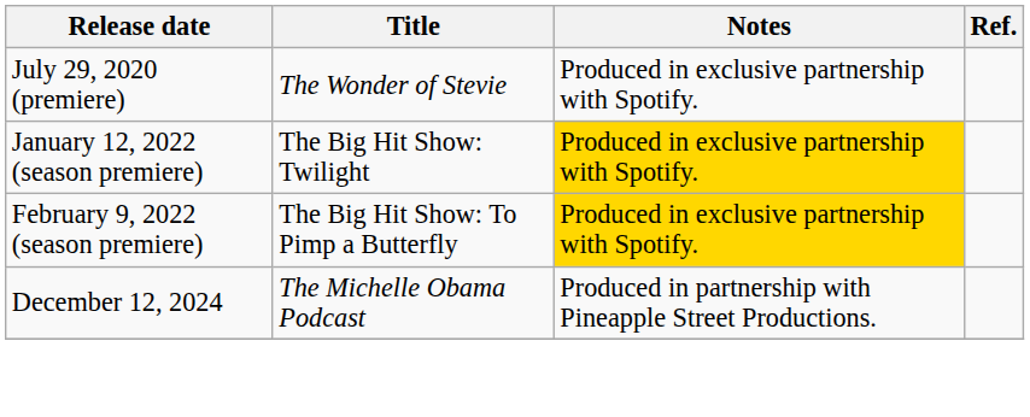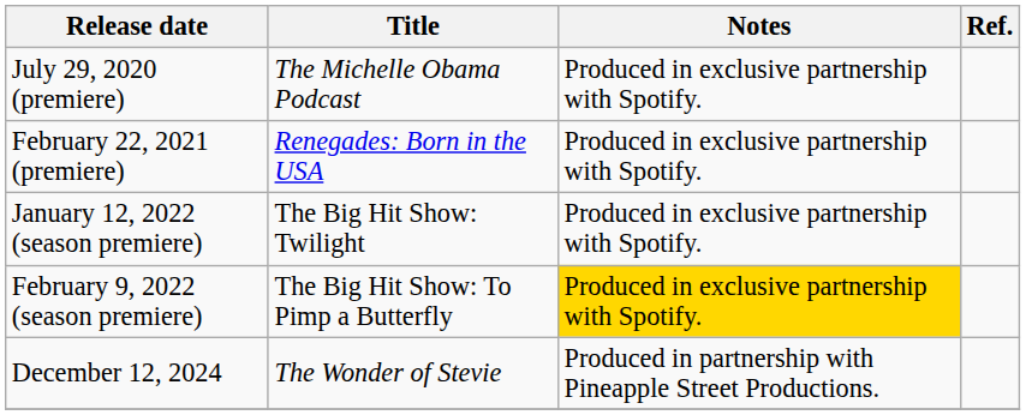July 29, 2020 (premiere) | Title: The Wonder of Stevie -> The Michelle Obama Podcast
+ row: February 22, 2021 (premiere) | Renegades: Born in the USA | Produced in exclusive partnership with Spotify.
January 12, 2022 (season premiere) | Notes: gold background -> no background
December 12, 2024 | Title: The Michelle Obama Podcast -> The Wonder of Stevie
